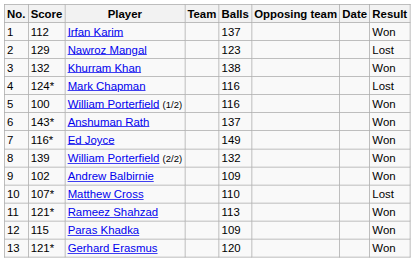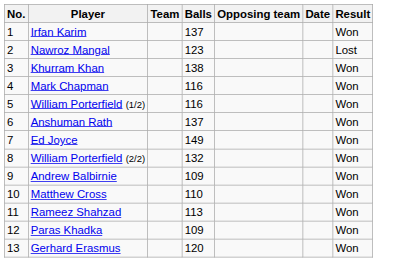- column: Score | 112 | 129 | 132 | 124* | 100 | 143* | 116* | 139 | 102 | 107* | 121* | 115 | 121*
Mark Chapman | Result: Lost -> Won
Matthew Cross | Result: Lost -> Won
